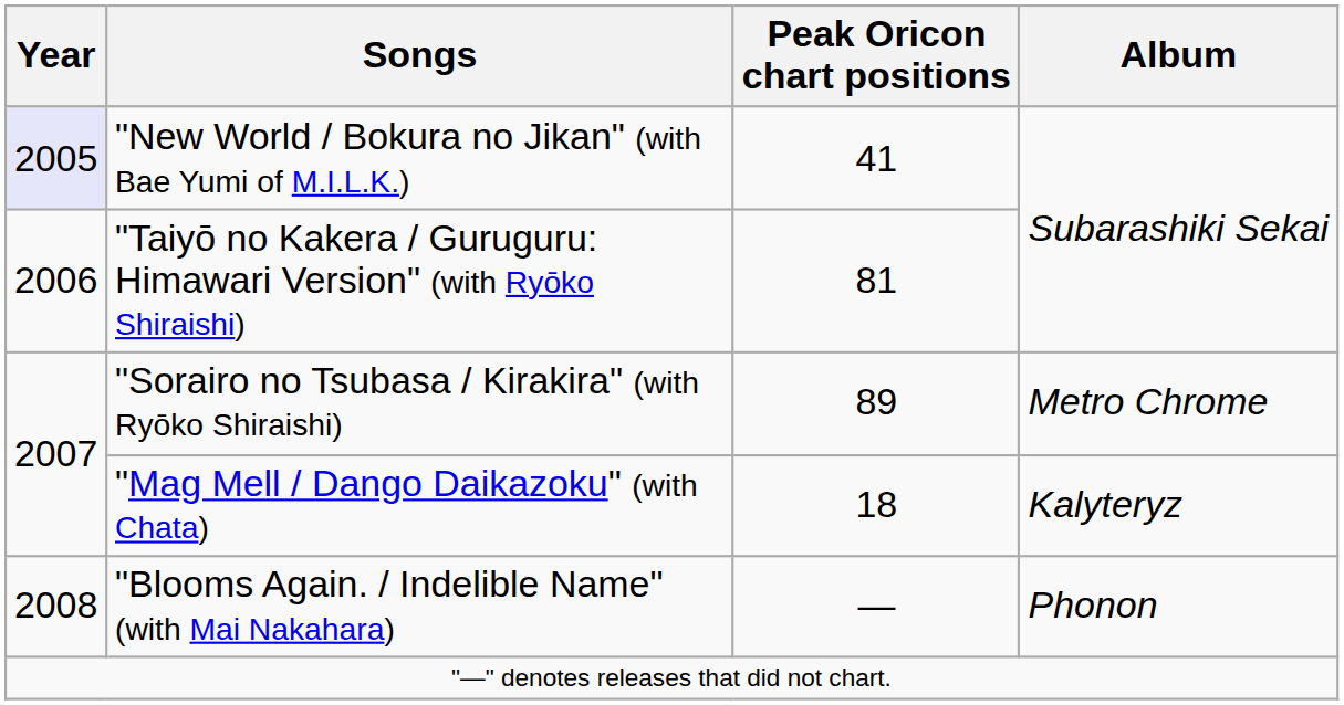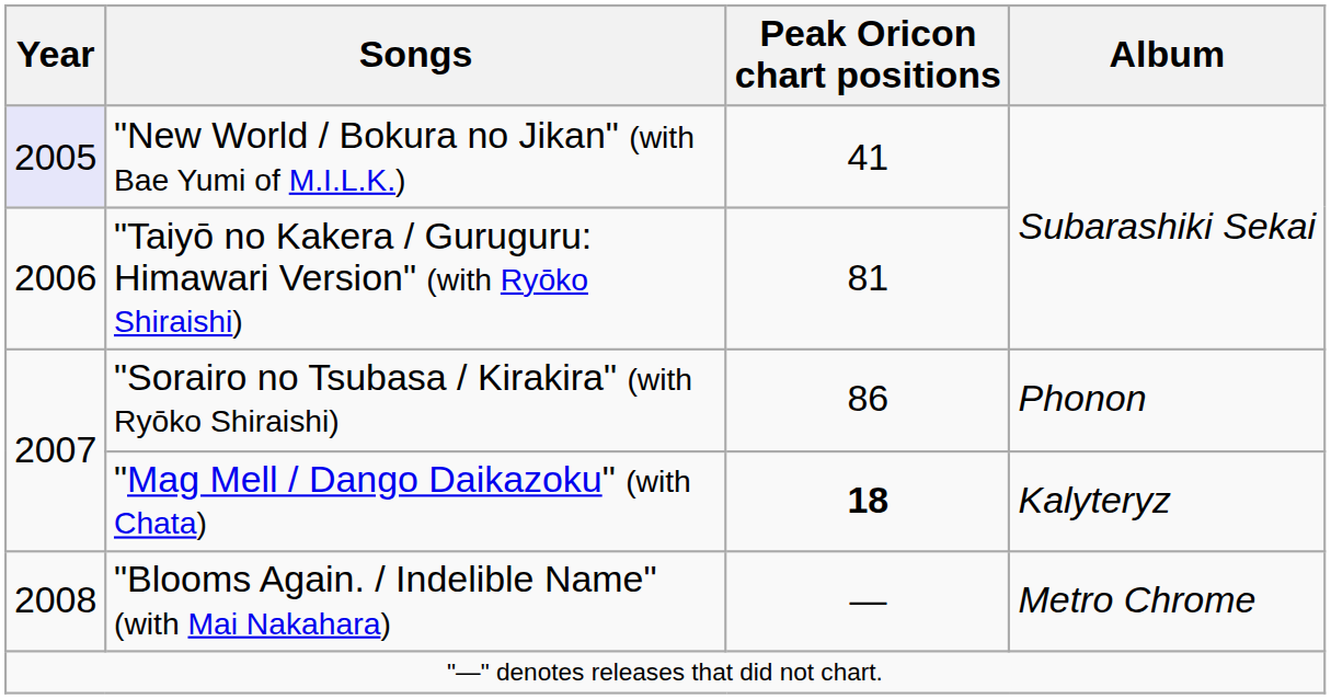"Sorairo no Tsubasa / Kirakira" (with Ryōko Shiraishi) | Peak Oricon chart positions: 89 -> 86
"Sorairo no Tsubasa / Kirakira" (with Ryōko Shiraishi) | Album: Metro Chrome -> Phonon
"Mag Mell / Dango Daikazoku" (with Chata) | Peak Oricon chart positions: normal -> bold
"Blooms Again. / Indelible Name" (with Mai Nakahara) | Album: Phonon -> Metro Chrome
